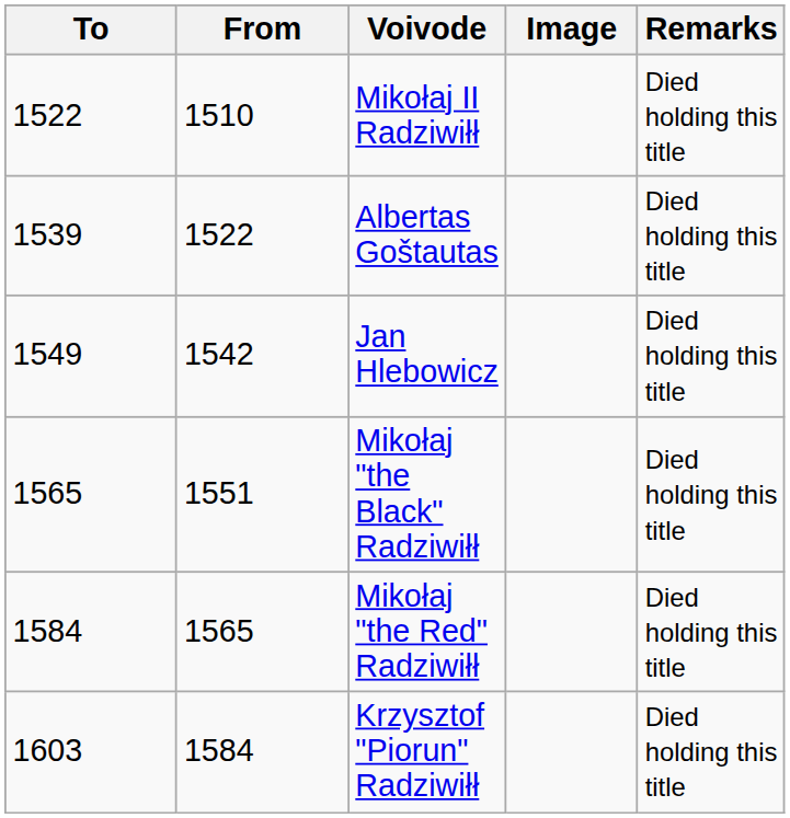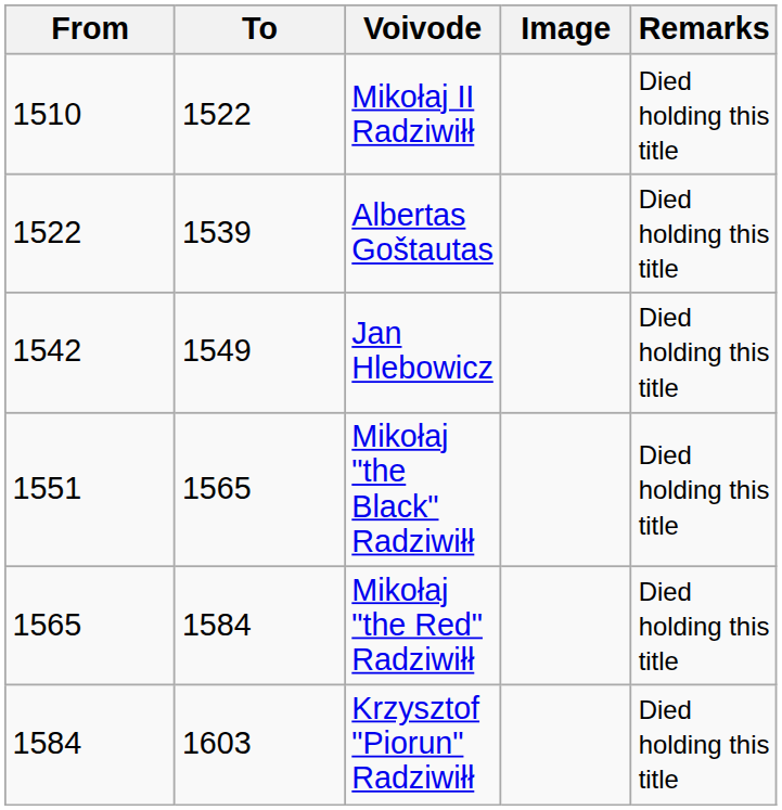columns swapped: From <-> To
